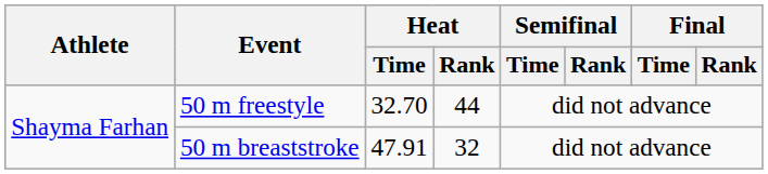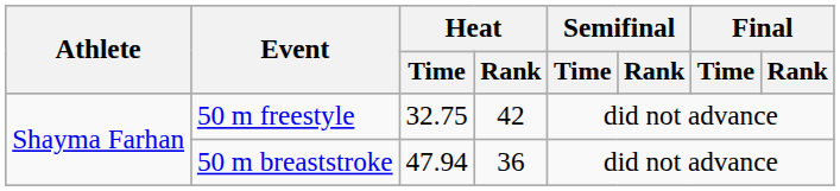50 m freestyle | Heat / Time: 32.70 -> 32.75
50 m freestyle | Heat / Rank: 44 -> 42
50 m breaststroke | Heat / Time: 47.91 -> 47.94
50 m breaststroke | Heat / Rank: 32 -> 36
